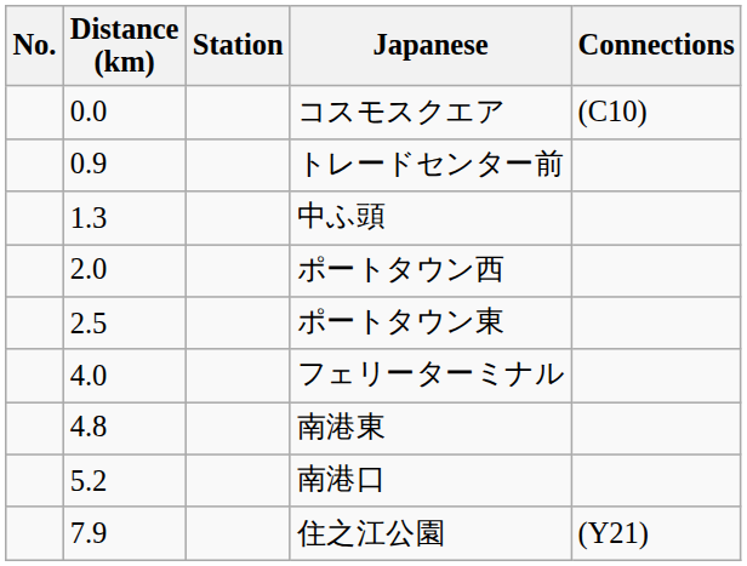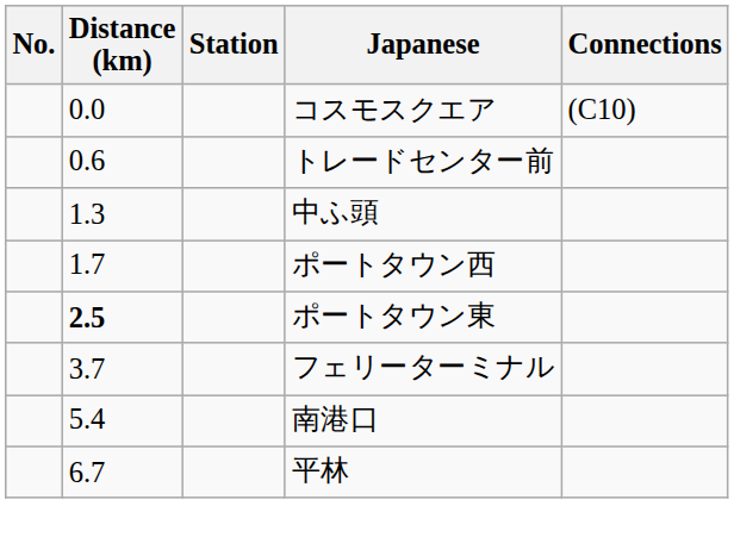トレードセンター前 | Distance (km): 0.9 -> 0.6
ポートタウン西 | Distance (km): 2.0 -> 1.7
ポートタウン東 | Distance (km): normal -> bold
フェリーターミナル | Distance (km): 4.0 -> 3.7
- row: 4.8 | 南港東
南港口 | Distance (km): 5.2 -> 5.4
+ row: 6.7 | 平林
- row: 7.9 | 住之江公園 | (Y21)
